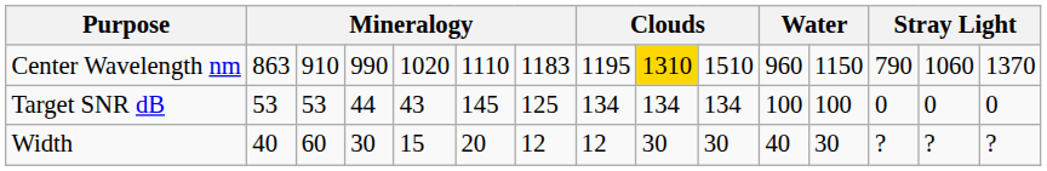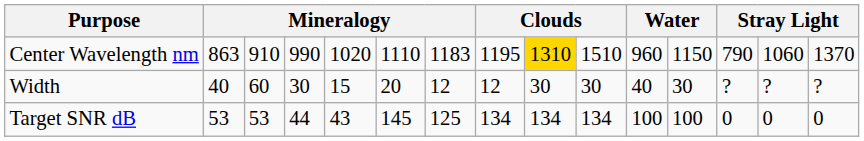rows swapped: Width <-> Target SNR dB
